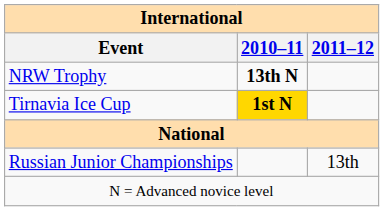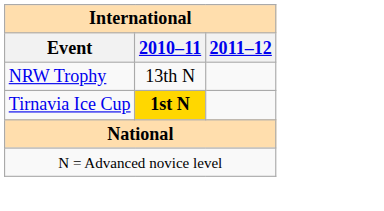NRW Trophy | 2010–11: bold -> normal
- row: Russian Junior Championships | 13th
